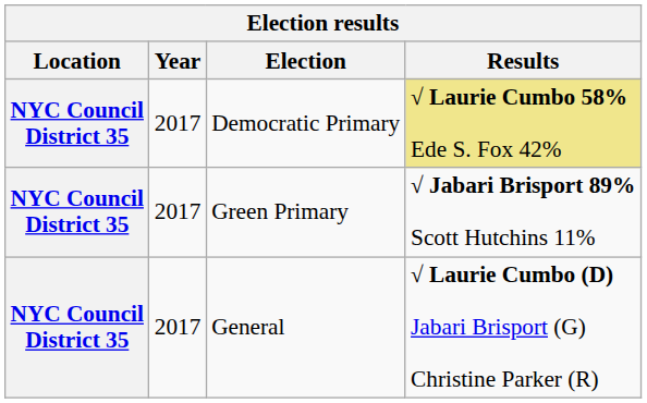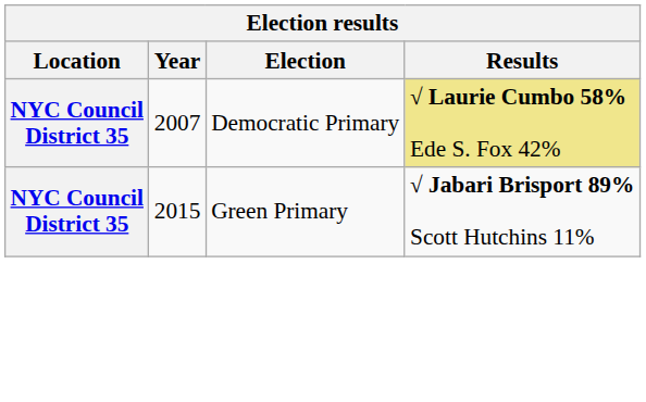Democratic Primary | Year: 2017 -> 2007
Green Primary | Year: 2017 -> 2015
- row: NYC Council District 35 | 2017 | General | √ Laurie Cumbo (D) Jabari Brisport (G) Christine Parker (R)
